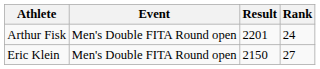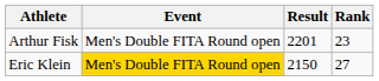Arthur Fisk | Rank: 24 -> 23
Eric Klein | Event: no background -> gold background
